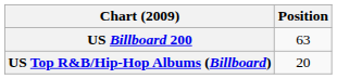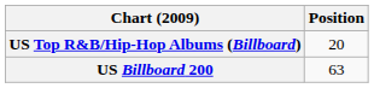rows swapped: US Billboard 200 <-> US Top R&B/Hip-Hop Albums (Billboard)
